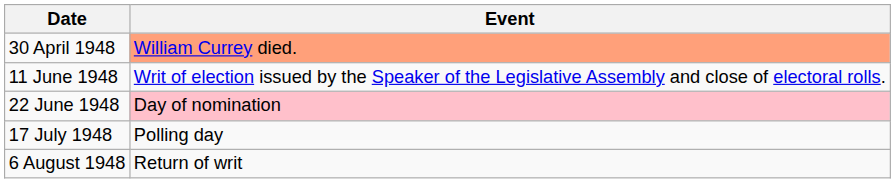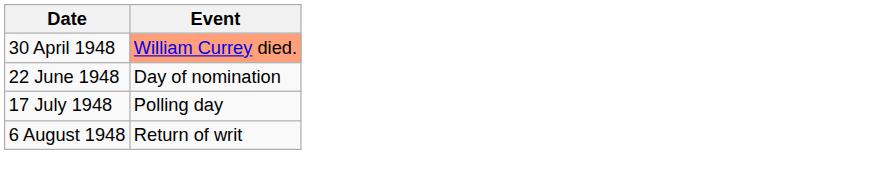- row: 11 June 1948 | Writ of election issued by the Speaker of the Legislative Assembly and close of electoral rolls.
22 June 1948 | Event: pink background -> no background
